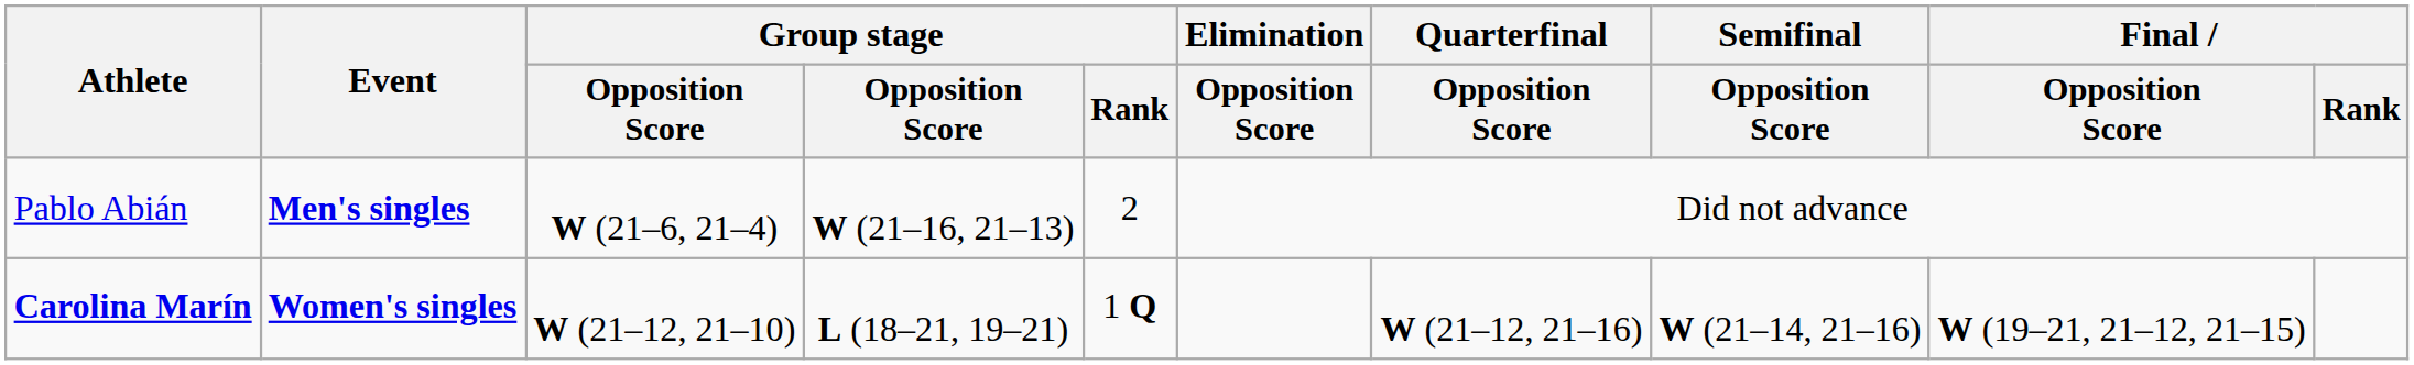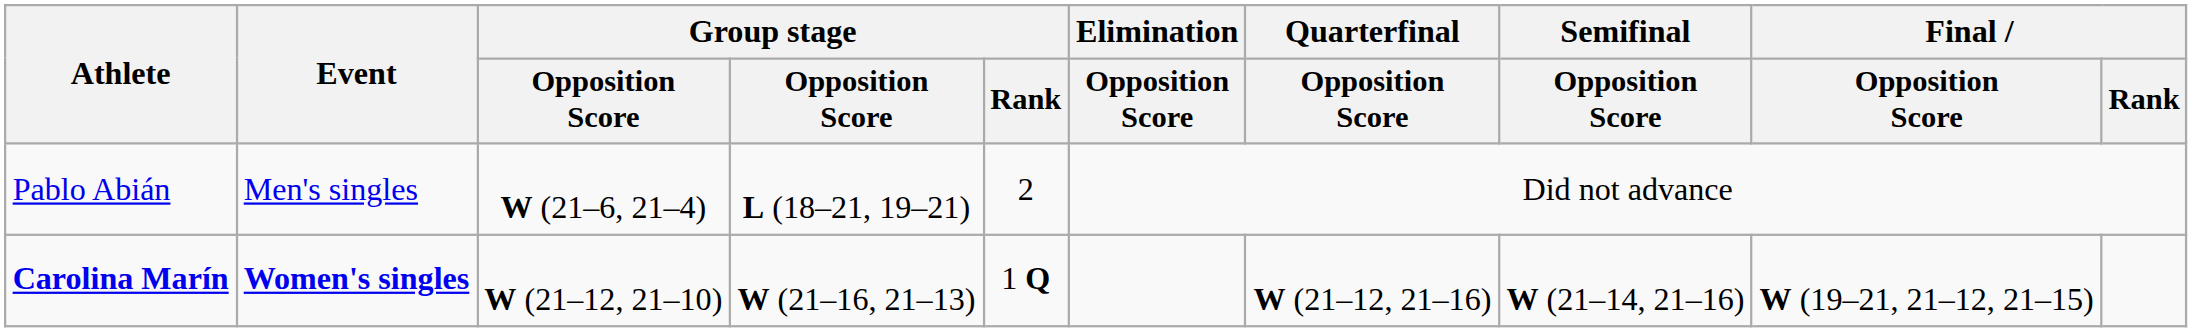Pablo Abián | Event: bold -> normal
Pablo Abián | column 4: W (21–16, 21–13) -> L (18–21, 19–21)
Carolina Marín | column 4: L (18–21, 19–21) -> W (21–16, 21–13)
